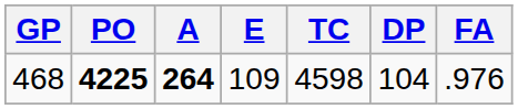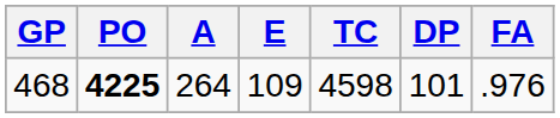468 | A: bold -> normal
468 | DP: 104 -> 101
